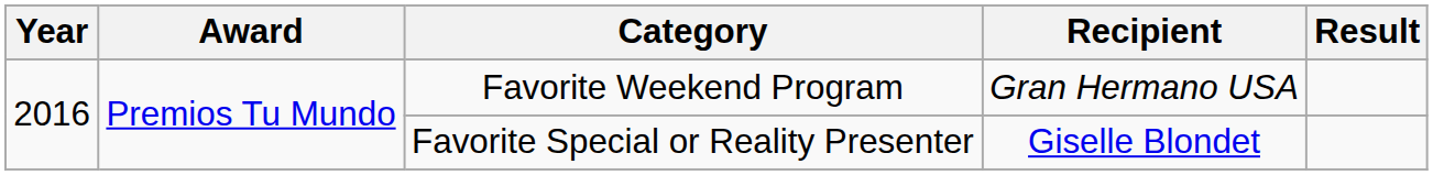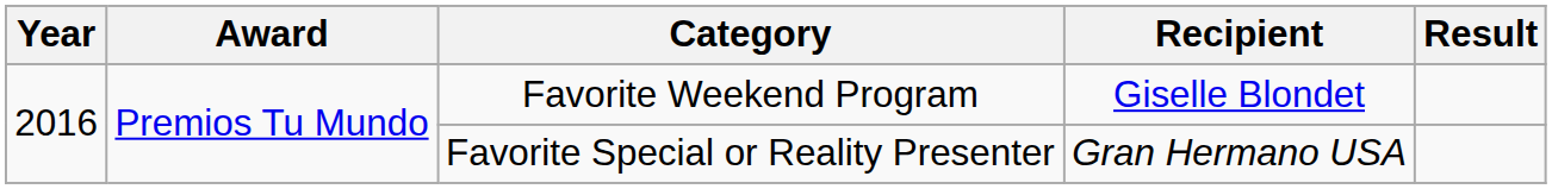Favorite Weekend Program | Recipient: Gran Hermano USA -> Giselle Blondet
Favorite Special or Reality Presenter | Recipient: Giselle Blondet -> Gran Hermano USA
